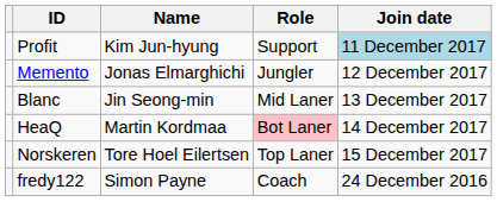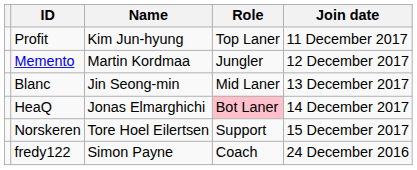Profit | Role: Support -> Top Laner
Profit | Join date: lightblue background -> no background
Memento | Name: Jonas Elmarghichi -> Martin Kordmaa
HeaQ | Name: Martin Kordmaa -> Jonas Elmarghichi
Norskeren | Role: Top Laner -> Support
